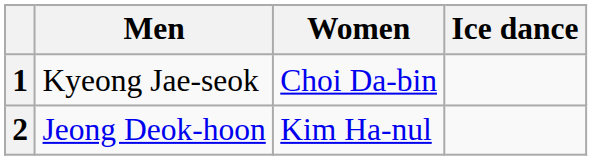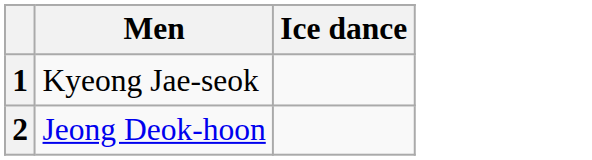- column: Women | Choi Da-bin | Kim Ha-nul
